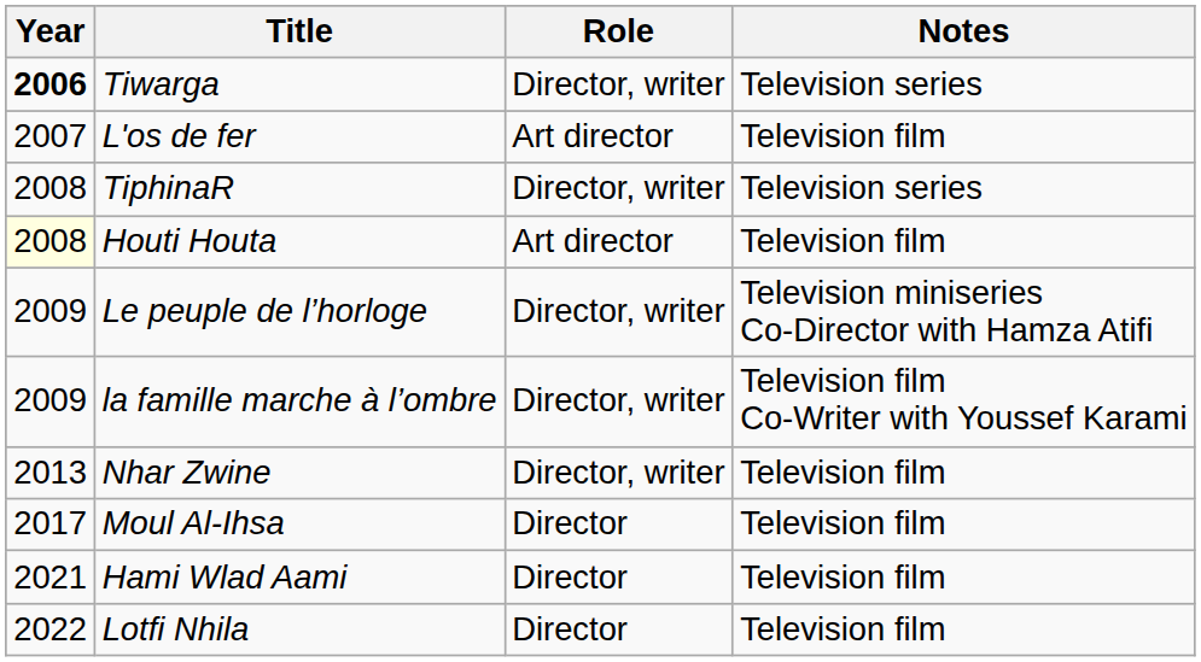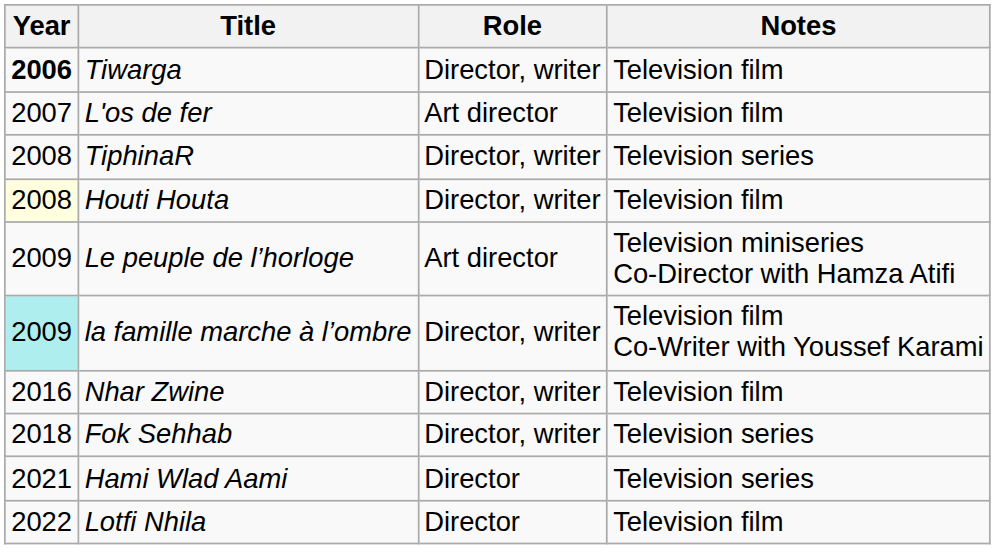Tiwarga | Notes: Television series -> Television film
Houti Houta | Role: Art director -> Director, writer
Le peuple de l’horloge | Role: Director, writer -> Art director
la famille marche à l’ombre | Year: no background -> paleturquoise background
Nhar Zwine | Year: 2013 -> 2016
- row: 2017 | Moul Al-Ihsa | Director | Television film
+ row: 2018 | Fok Sehhab | Director, writer | Television series
Hami Wlad Aami | Notes: Television film -> Television series
